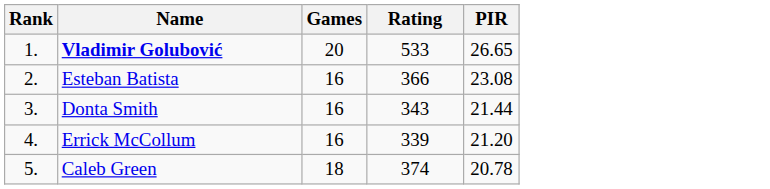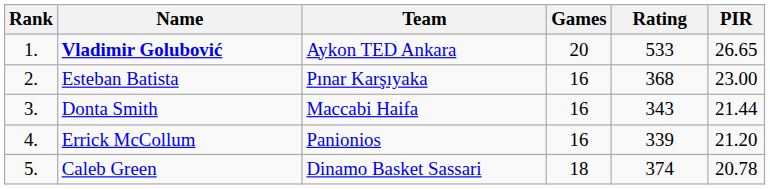+ column: Team | Aykon TED Ankara | Pınar Karşıyaka | Maccabi Haifa | Panionios | Dinamo Basket Sassari
Esteban Batista | Rating: 366 -> 368
Esteban Batista | PIR: 23.08 -> 23.00
